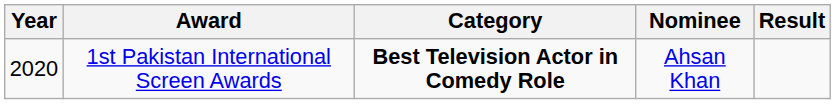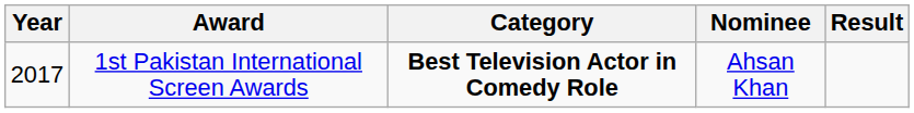1st Pakistan International Screen Awards | Year: 2020 -> 2017
